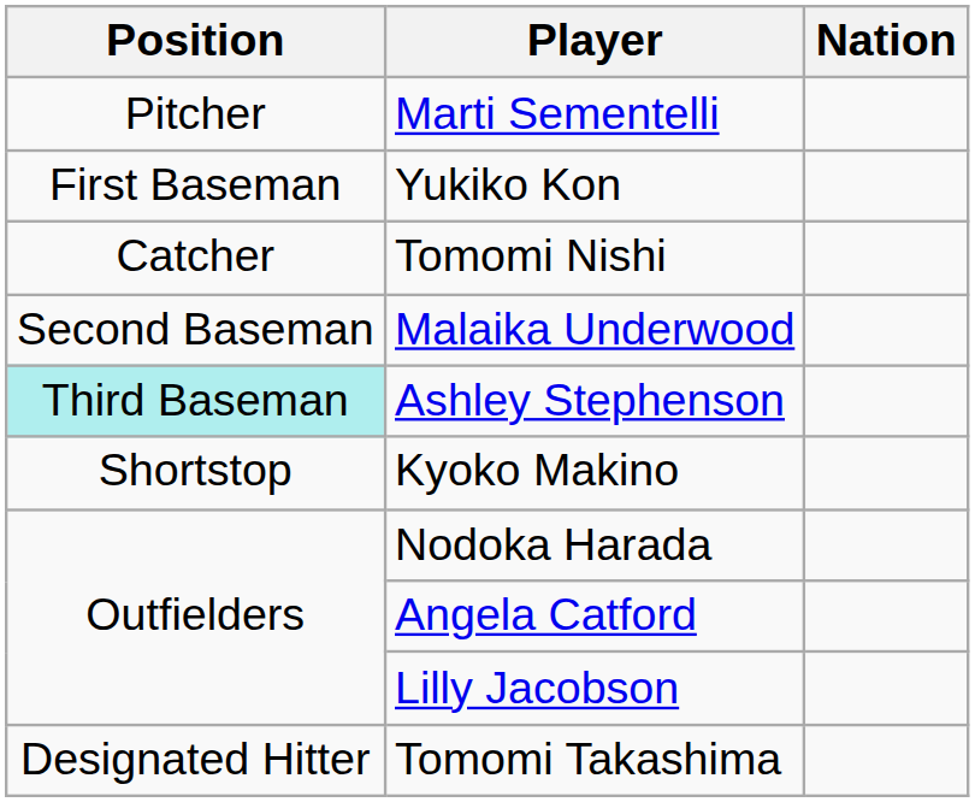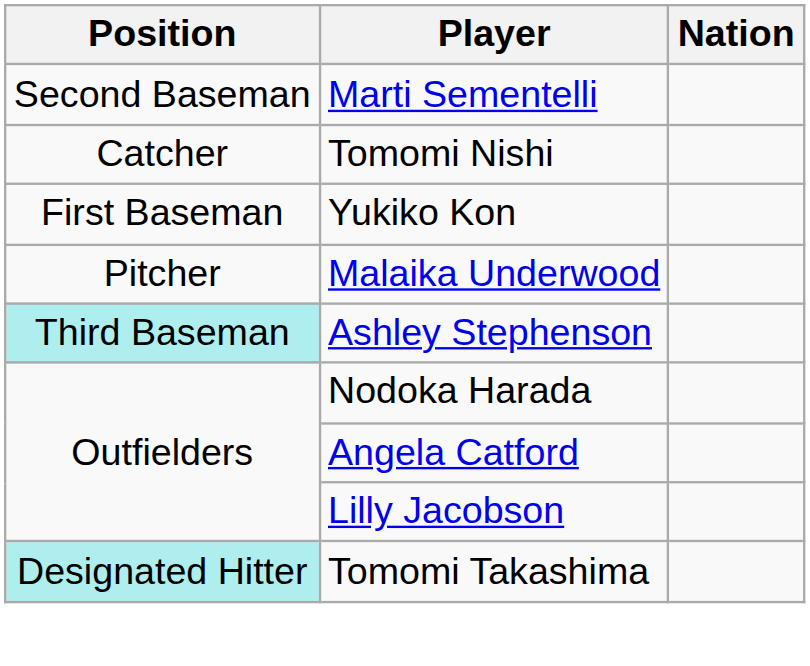Marti Sementelli | Position: Pitcher -> Second Baseman
rows swapped: Tomomi Nishi <-> Yukiko Kon
Malaika Underwood | Position: Second Baseman -> Pitcher
- row: Shortstop | Kyoko Makino
Tomomi Takashima | Position: no background -> paleturquoise background
